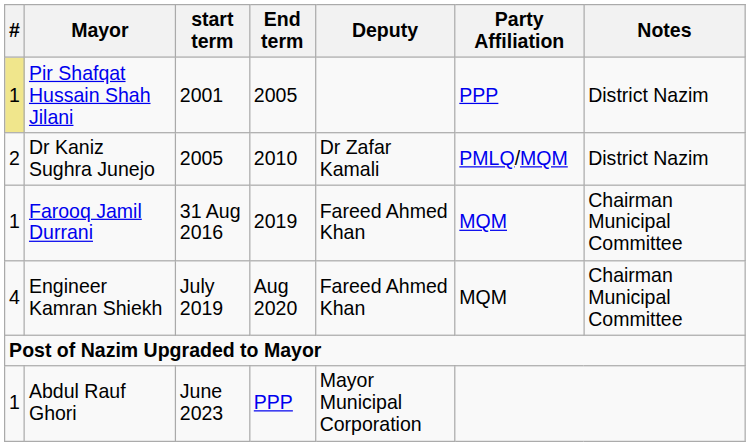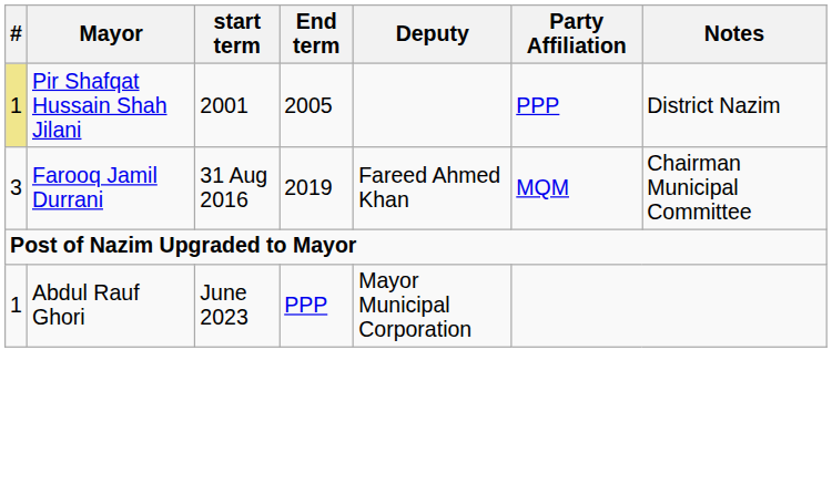- row: 2 | Dr Kaniz Sughra Junejo | 2005 | 2010 | Dr Zafar Kamali | PMLQ/MQM | District Nazim
Farooq Jamil Durrani | #: 1 -> 3
- row: 4 | Engineer Kamran Shiekh | July 2019 | Aug 2020 | Fareed Ahmed Khan | MQM | Chairman Municipal Committee
